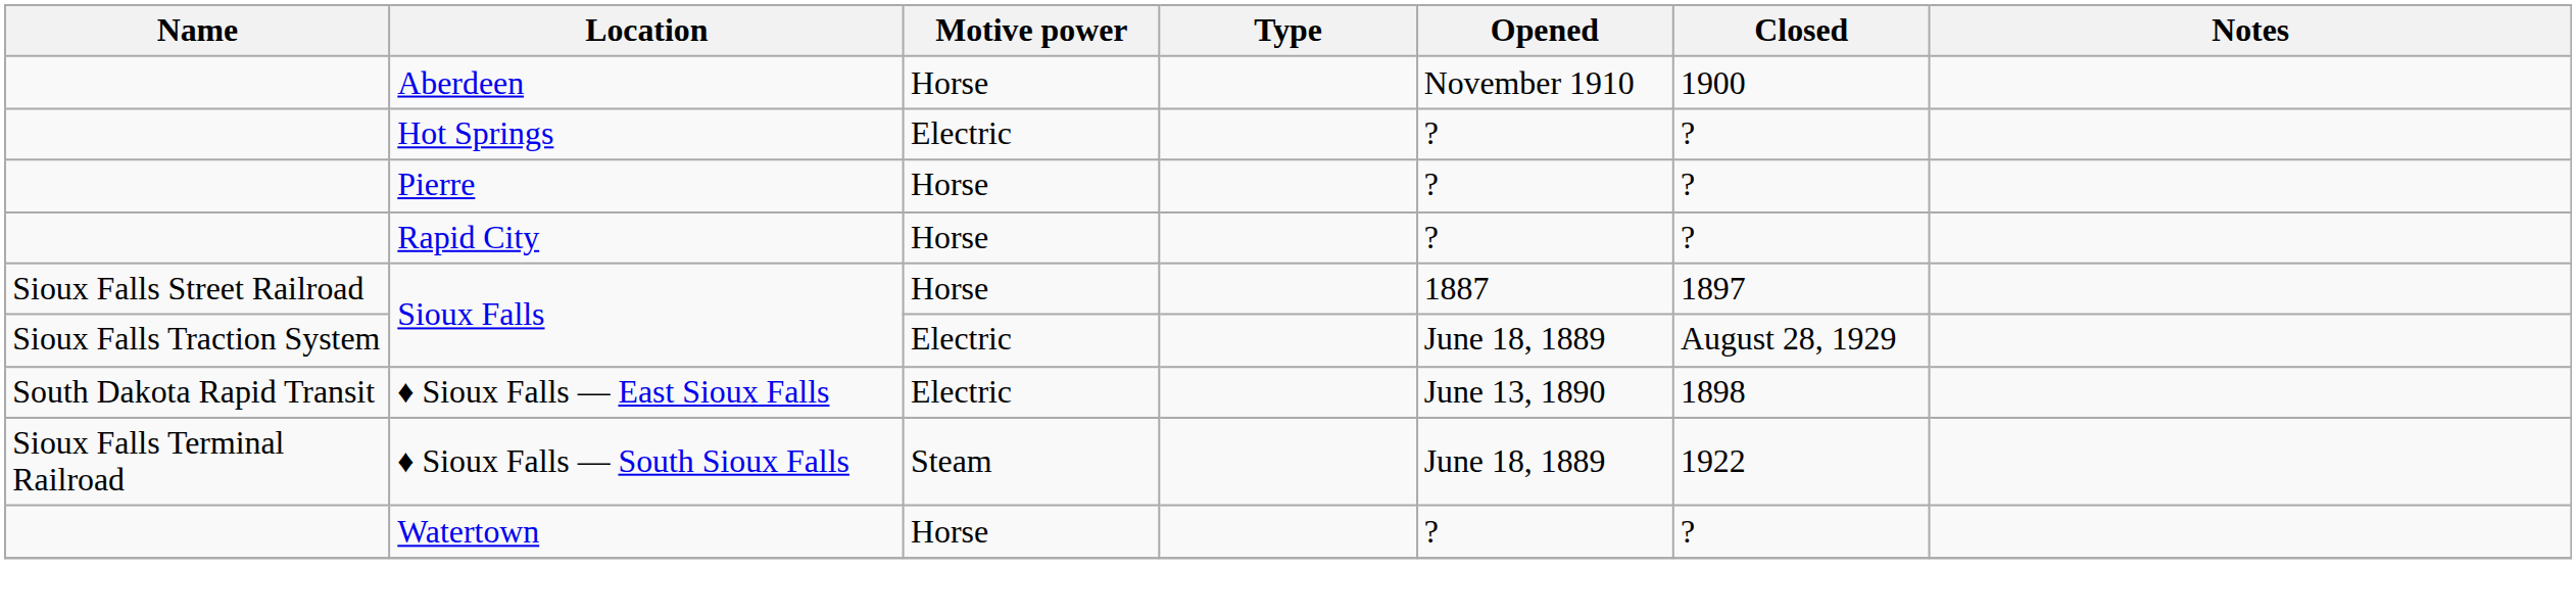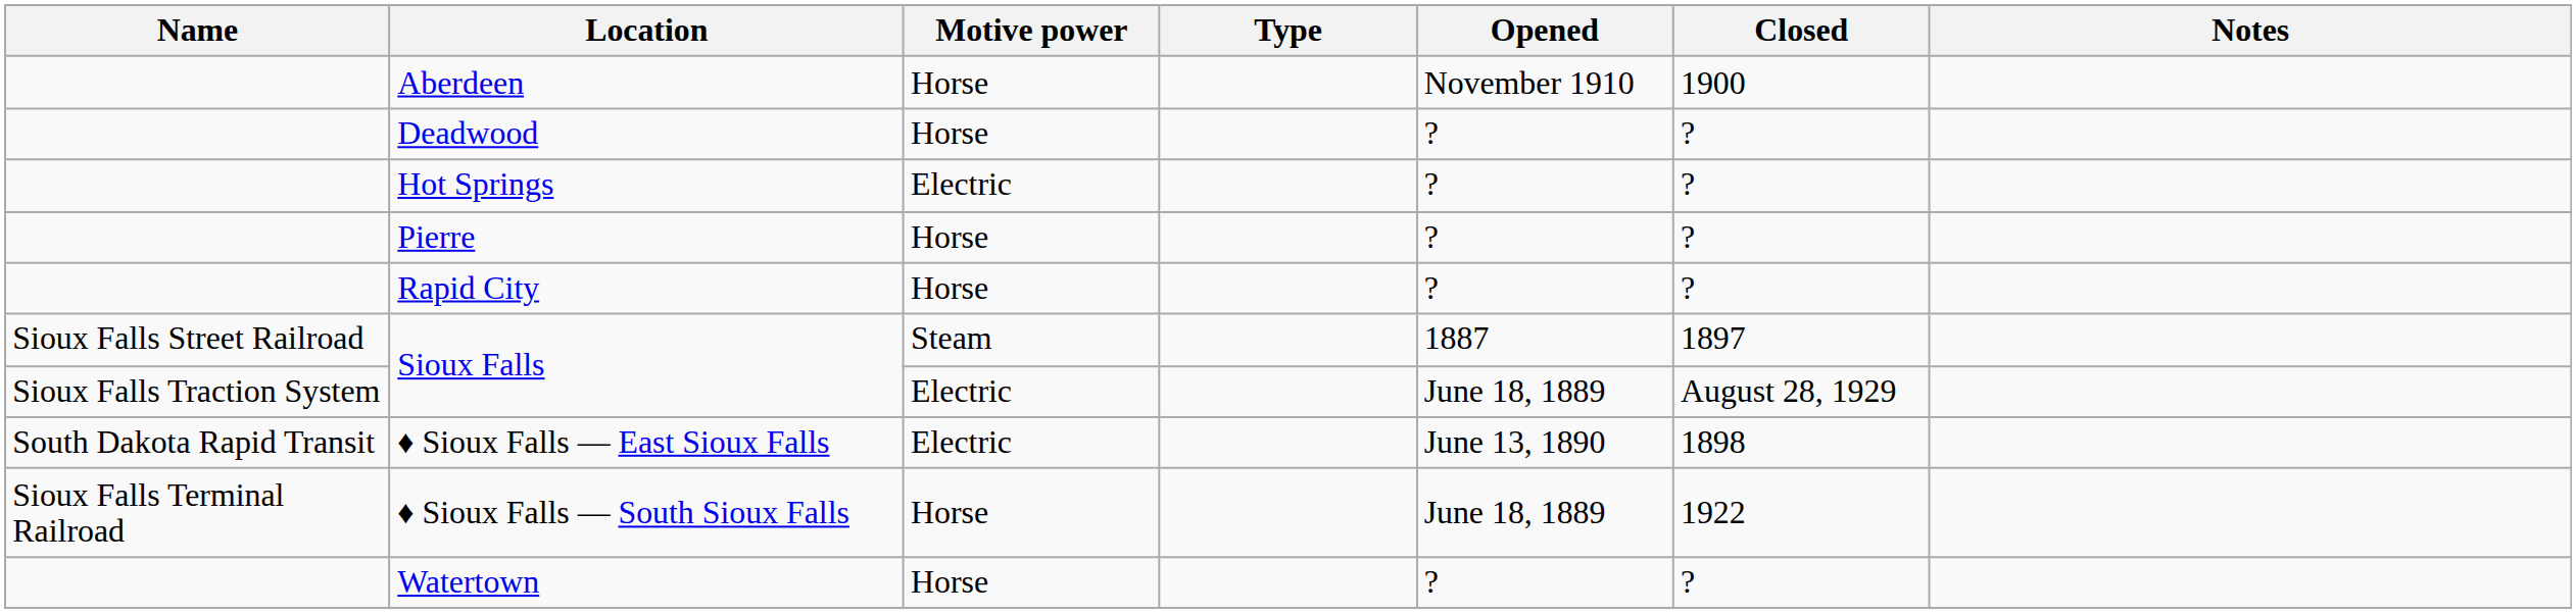+ row: Deadwood | Horse | ? | ?
Sioux Falls Street Railroad / Sioux Falls | Motive power: Horse -> Steam
♦ Sioux Falls — South Sioux Falls | Motive power: Steam -> Horse
